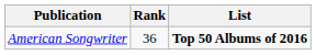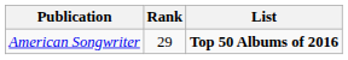American Songwriter | Rank: 36 -> 29
